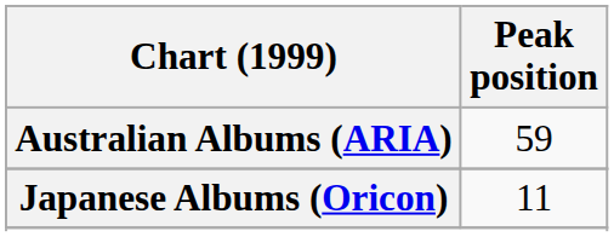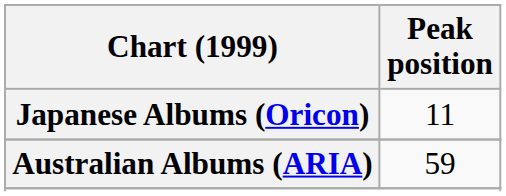rows swapped: Australian Albums (ARIA) <-> Japanese Albums (Oricon)
